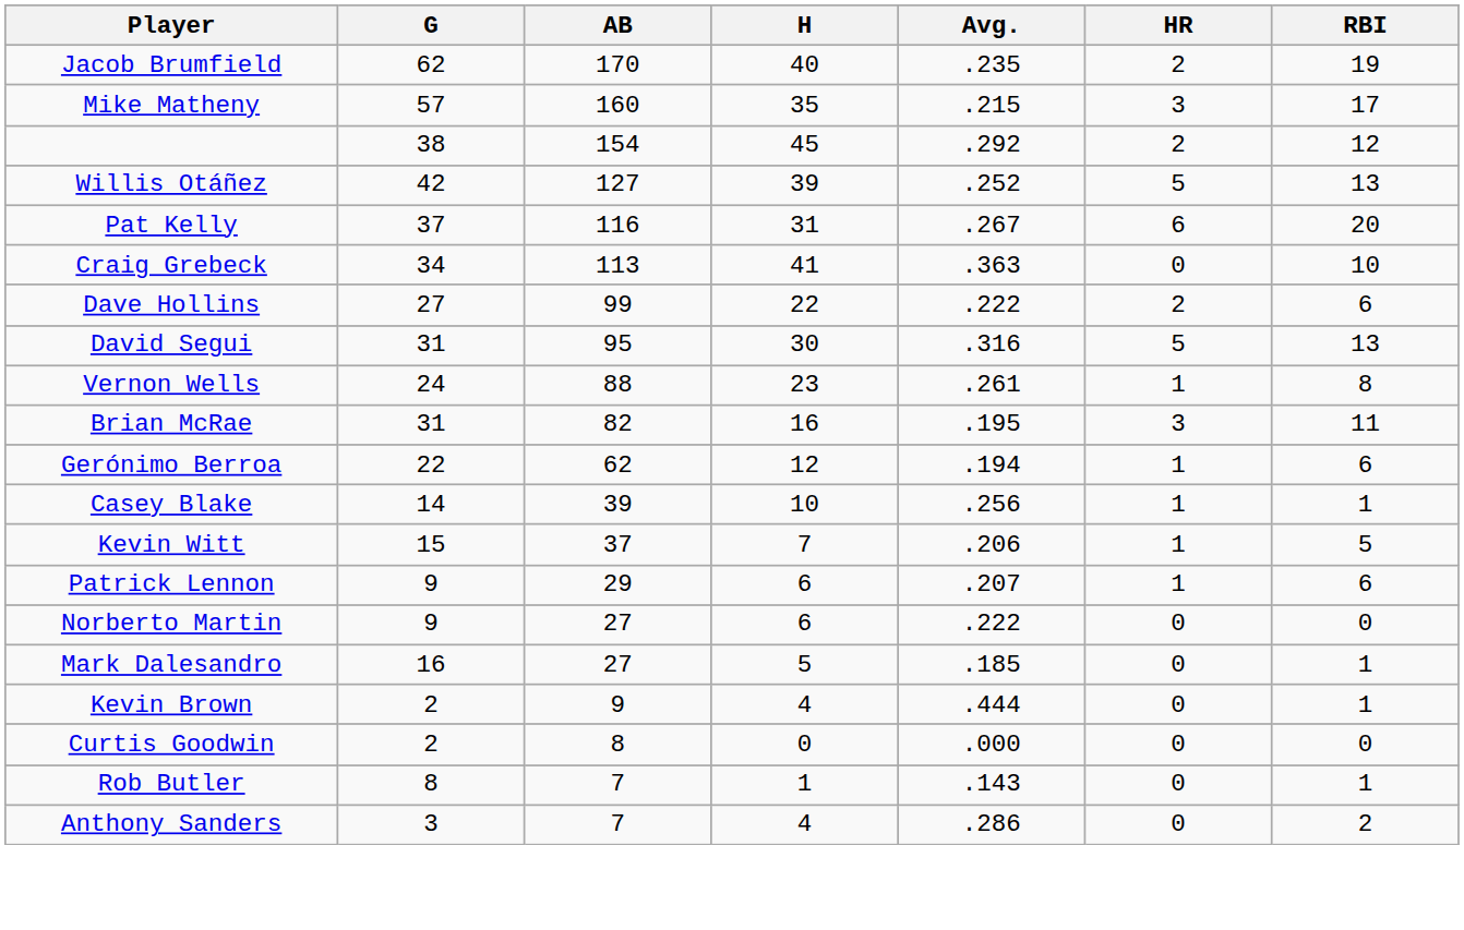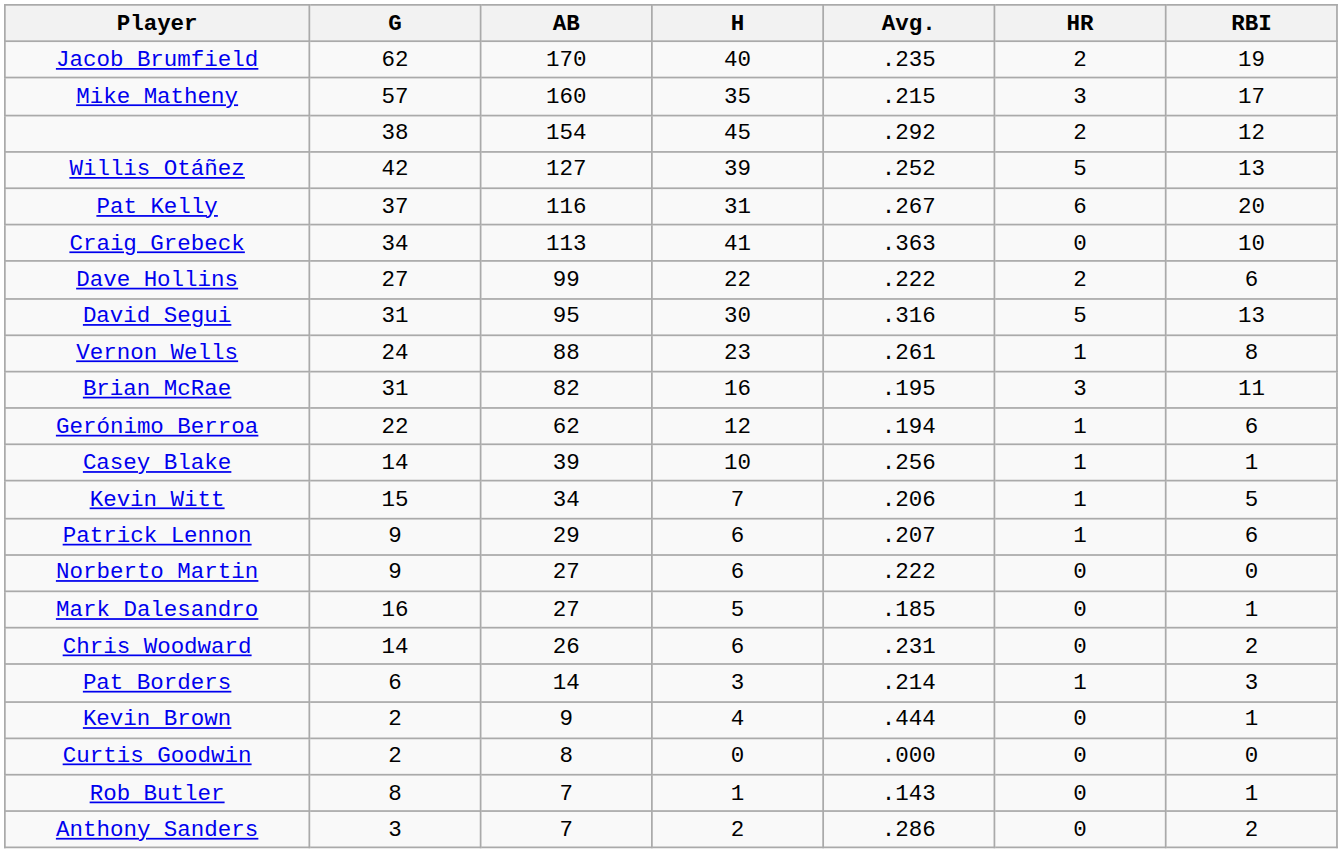Kevin Witt | AB: 37 -> 34
+ row: Chris Woodward | 14 | 26 | 6 | .231 | 0 | 2
+ row: Pat Borders | 6 | 14 | 3 | .214 | 1 | 3
Anthony Sanders | H: 4 -> 2
